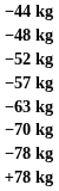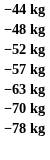- row: +78 kg
